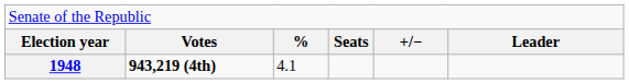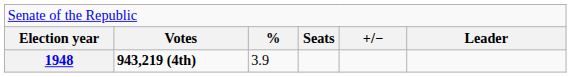1948 | column 3: 4.1 -> 3.9
